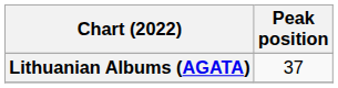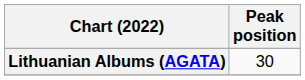Lithuanian Albums (AGATA) | Peak position: 37 -> 30
